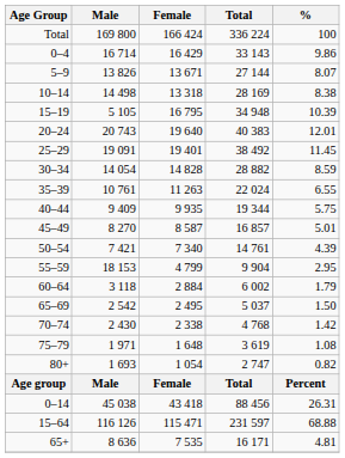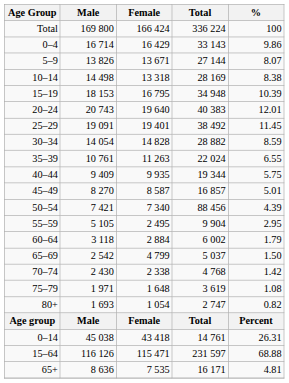15–19 | Male: 5 105 -> 18 153
50–54 | Total: 14 761 -> 88 456
55–59 | Male: 18 153 -> 5 105
55–59 | Female: 4 799 -> 2 495
65–69 | Female: 2 495 -> 4 799
0–14 | Total: 88 456 -> 14 761
